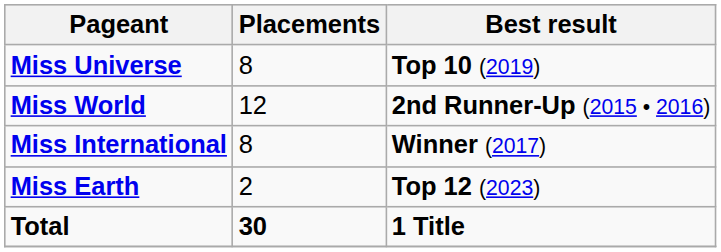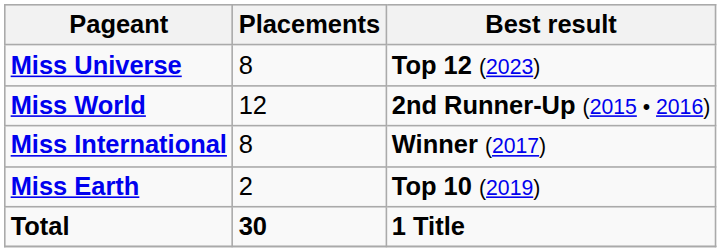Miss Universe | Best result: Top 10 (2019) -> Top 12 (2023)
Miss Earth | Best result: Top 12 (2023) -> Top 10 (2019)
